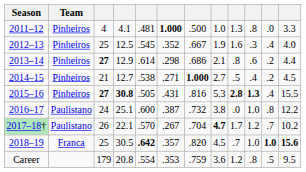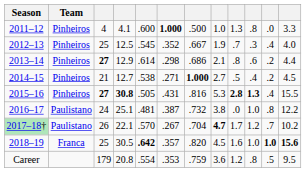2011–12 | column 5: .481 -> .600
2012–13 | column 9: 1.6 -> .7
2016–17 | column 5: .600 -> .481
2018–19 | column 9: .7 -> 1.6
